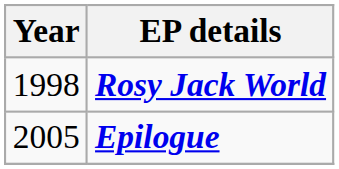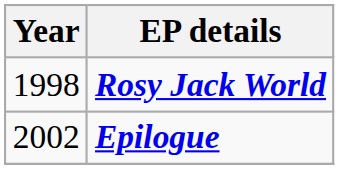Epilogue | Year: 2005 -> 2002
